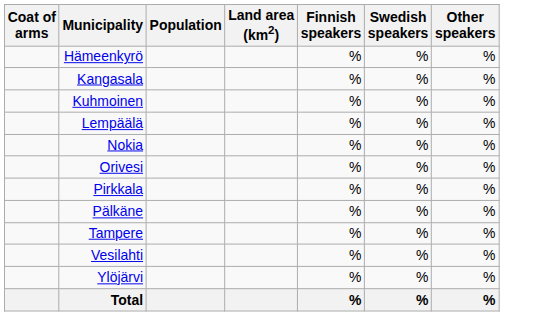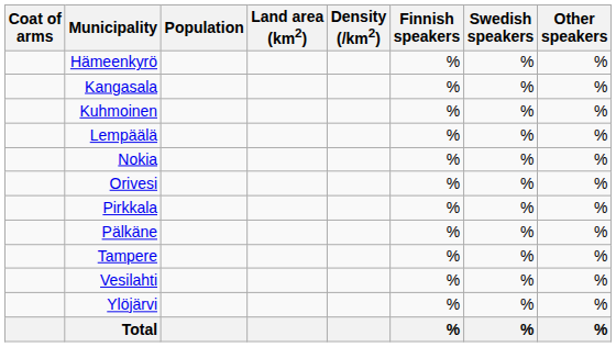+ column: Density (/km2)
